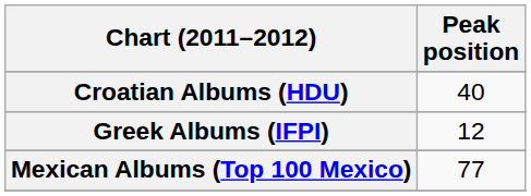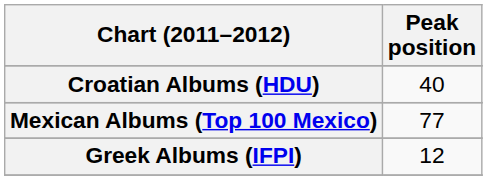rows swapped: Greek Albums (IFPI) <-> Mexican Albums (Top 100 Mexico)
